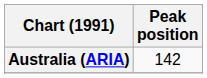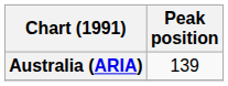Australia (ARIA) | Peak position: 142 -> 139
